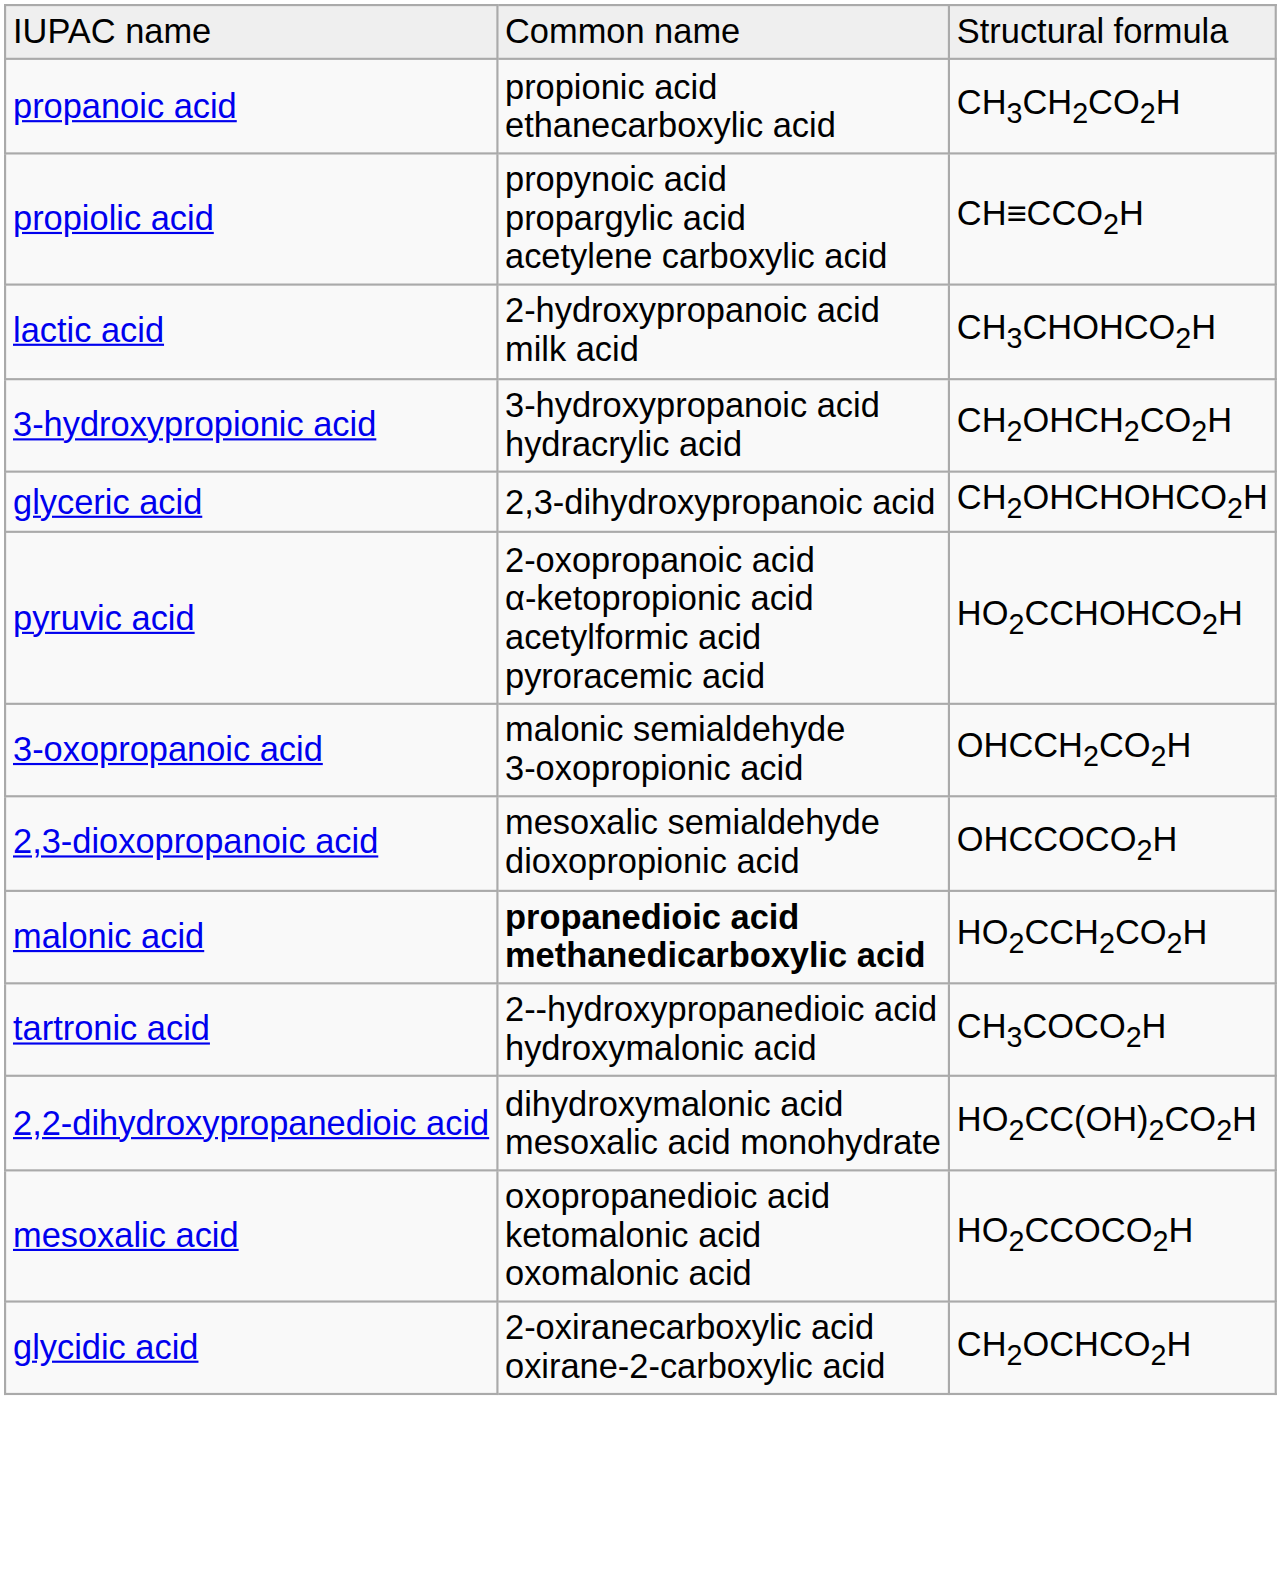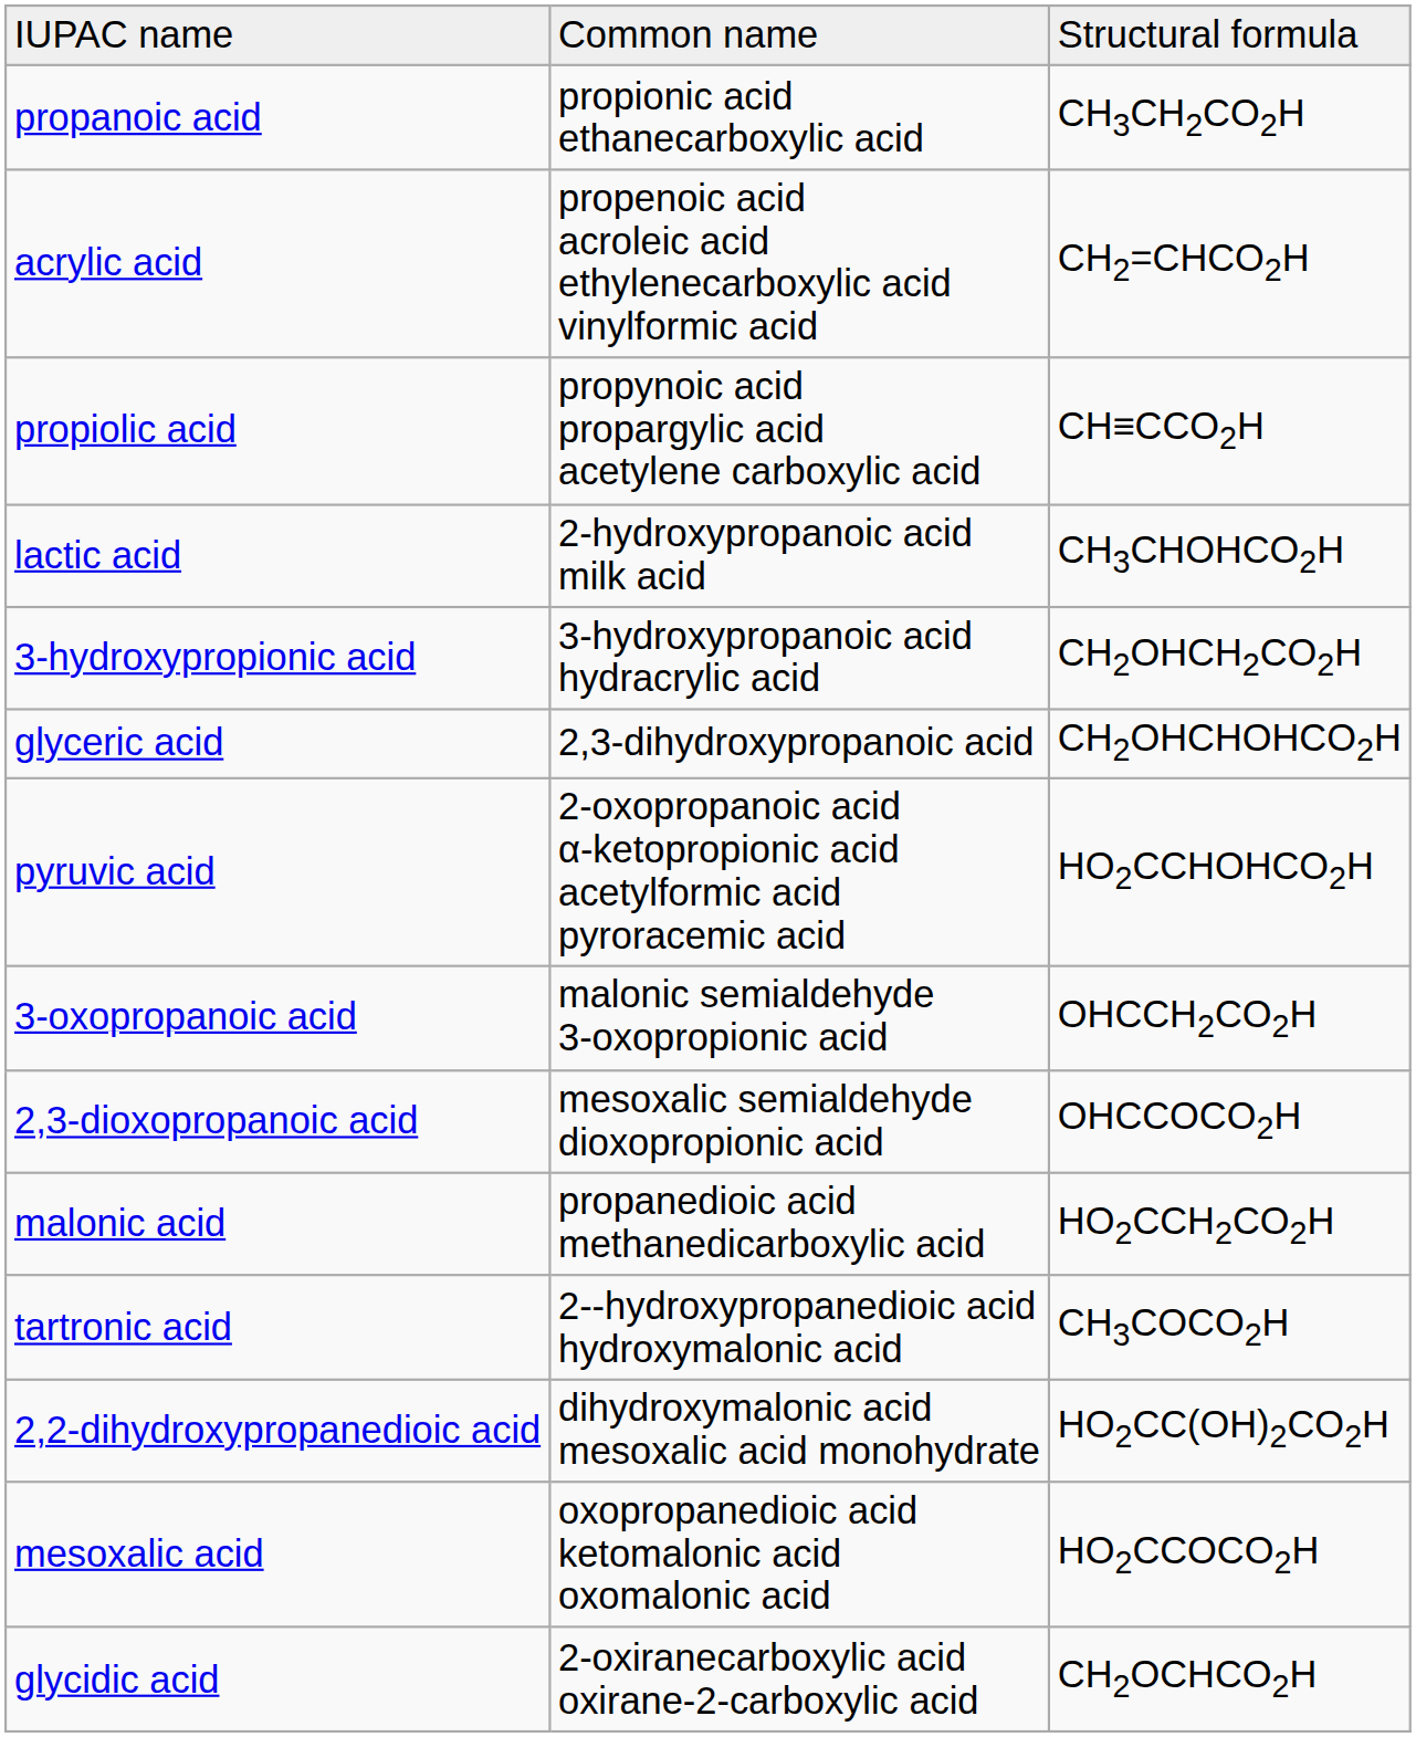+ row: acrylic acid | propenoic acid acroleic acid ethylenecarboxylic acid vinylformic acid | CH2=CHCO2H
malonic acid | column 2: bold -> normal
